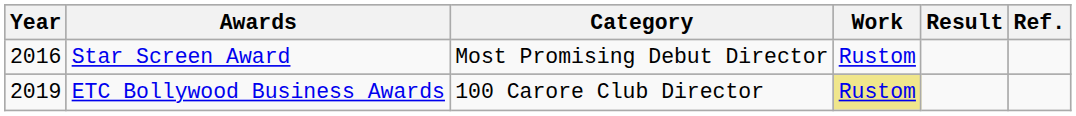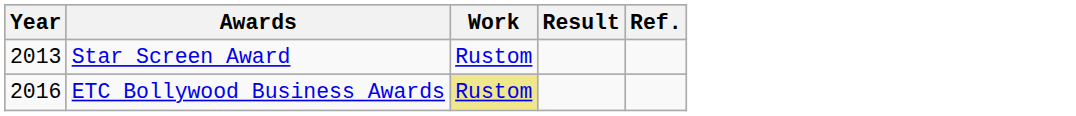- column: Category | Most Promising Debut Director | 100 Carore Club Director
Star Screen Award | Year: 2016 -> 2013
ETC Bollywood Business Awards | Year: 2019 -> 2016
